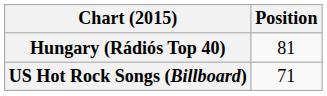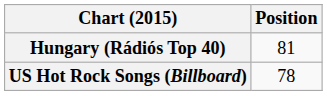US Hot Rock Songs (Billboard) | Position: 71 -> 78
